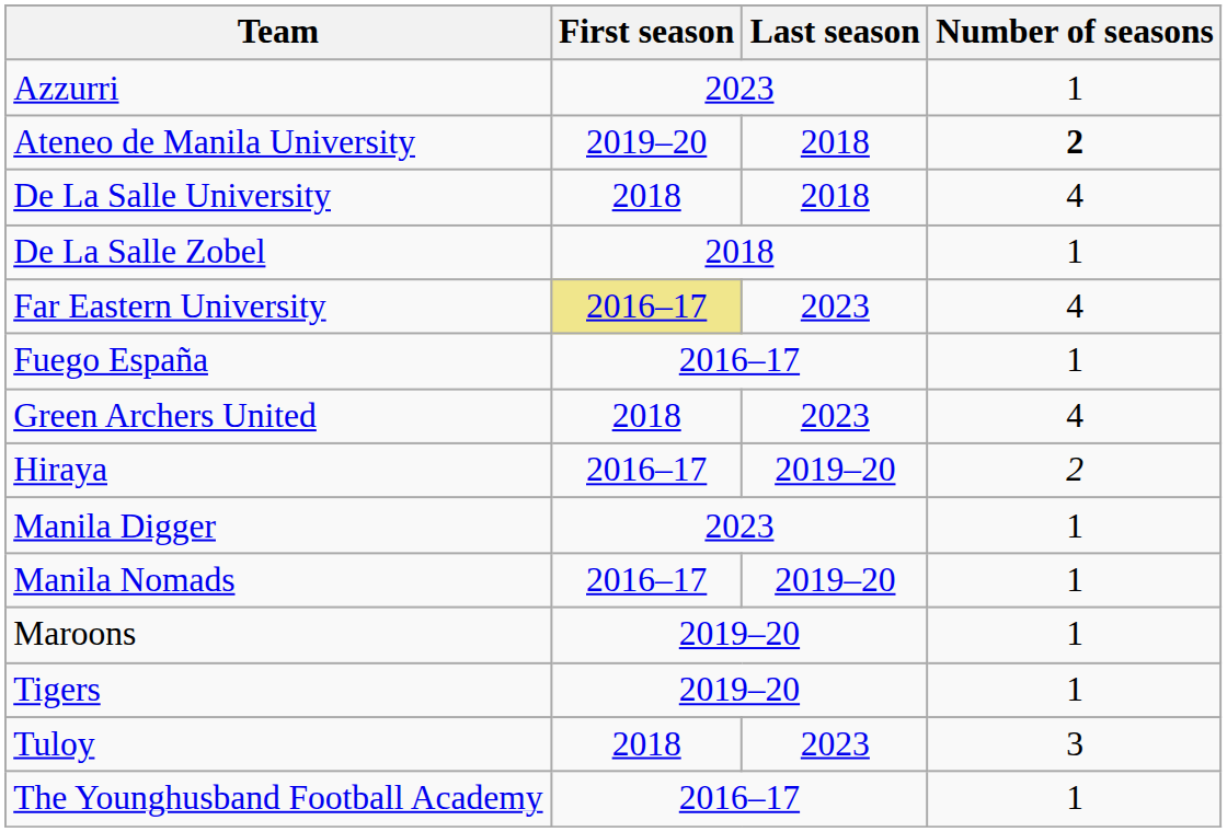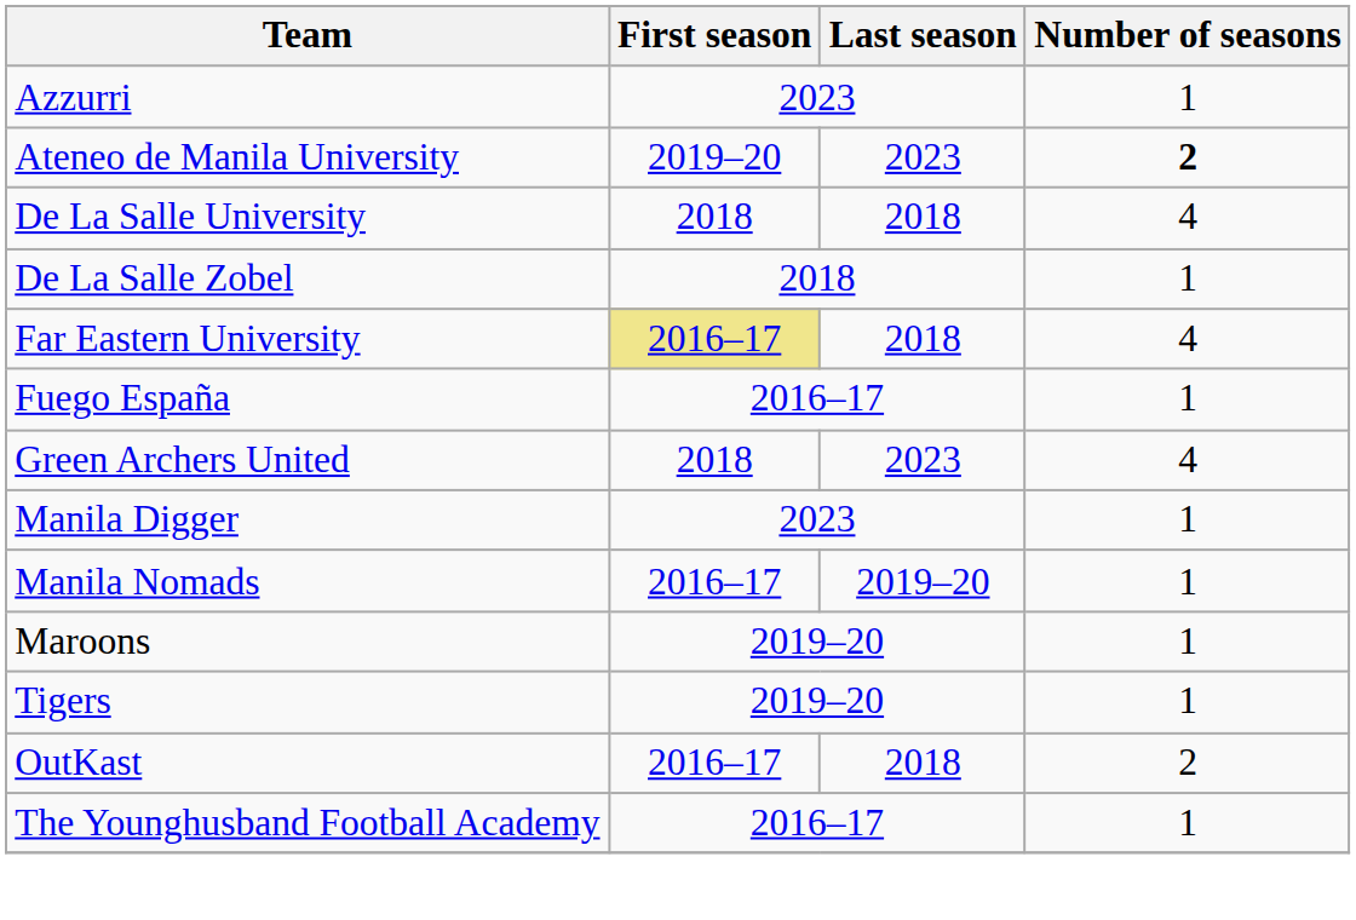Ateneo de Manila University | Last season: 2018 -> 2023
Far Eastern University | Last season: 2023 -> 2018
- row: Hiraya | 2016–17 | 2019–20 | 2
- row: Tuloy | 2018 | 2023 | 3
+ row: OutKast | 2016–17 | 2018 | 2
